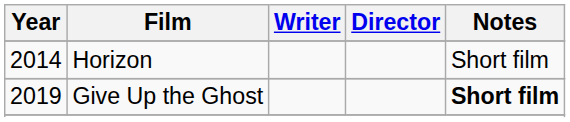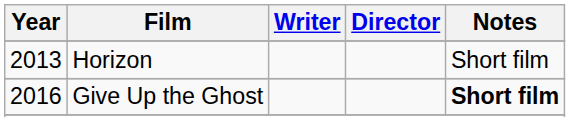Horizon | Year: 2014 -> 2013
Give Up the Ghost | Year: 2019 -> 2016
